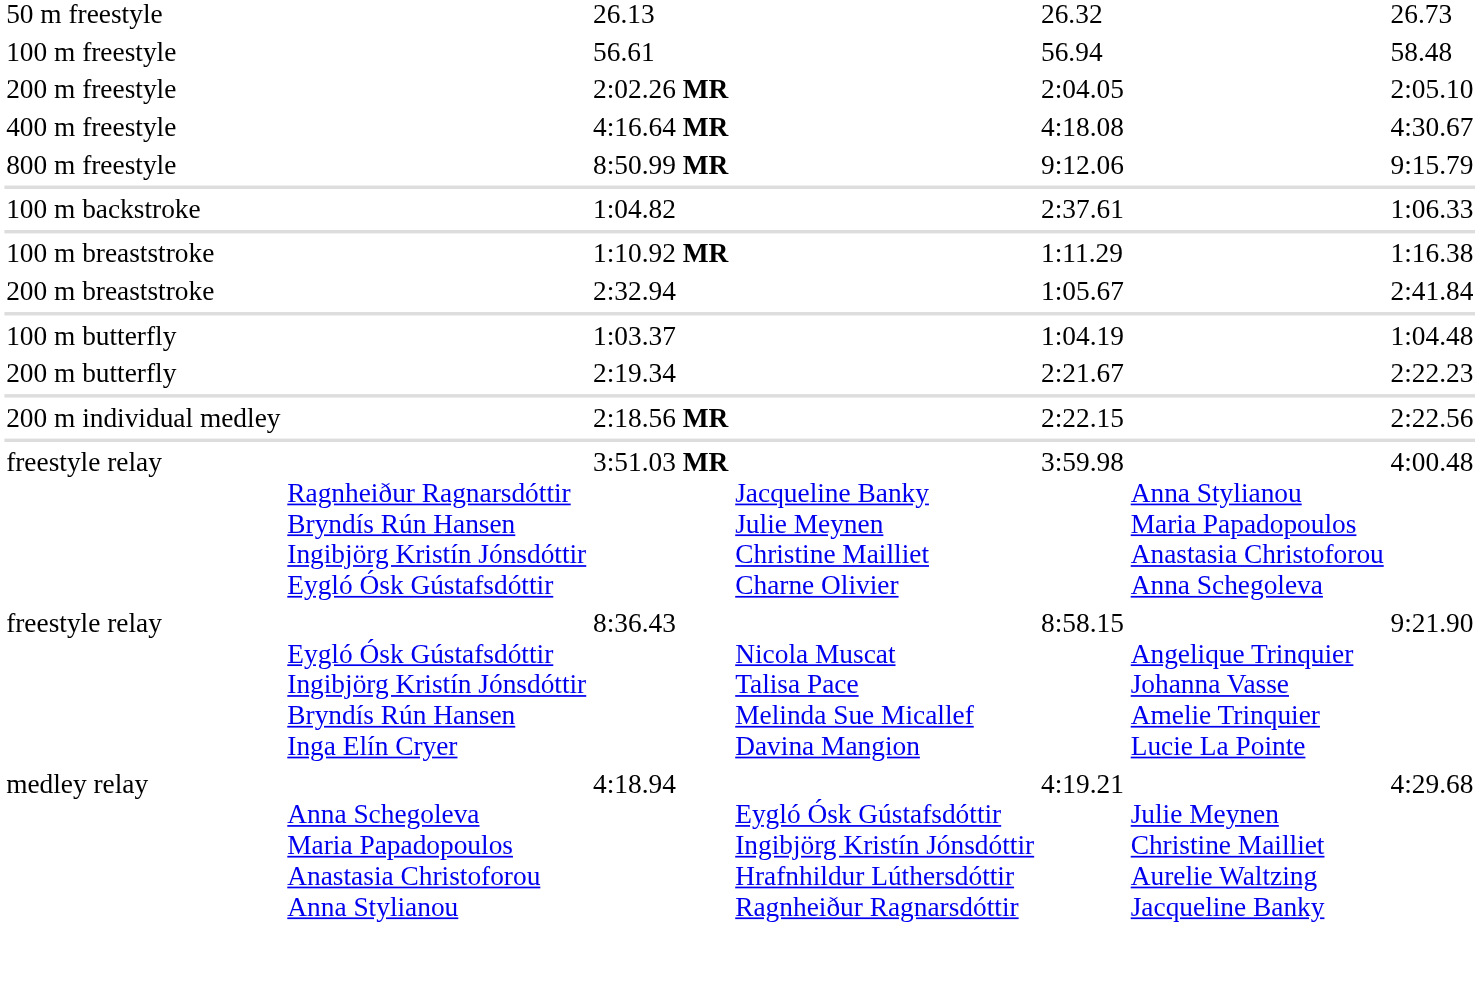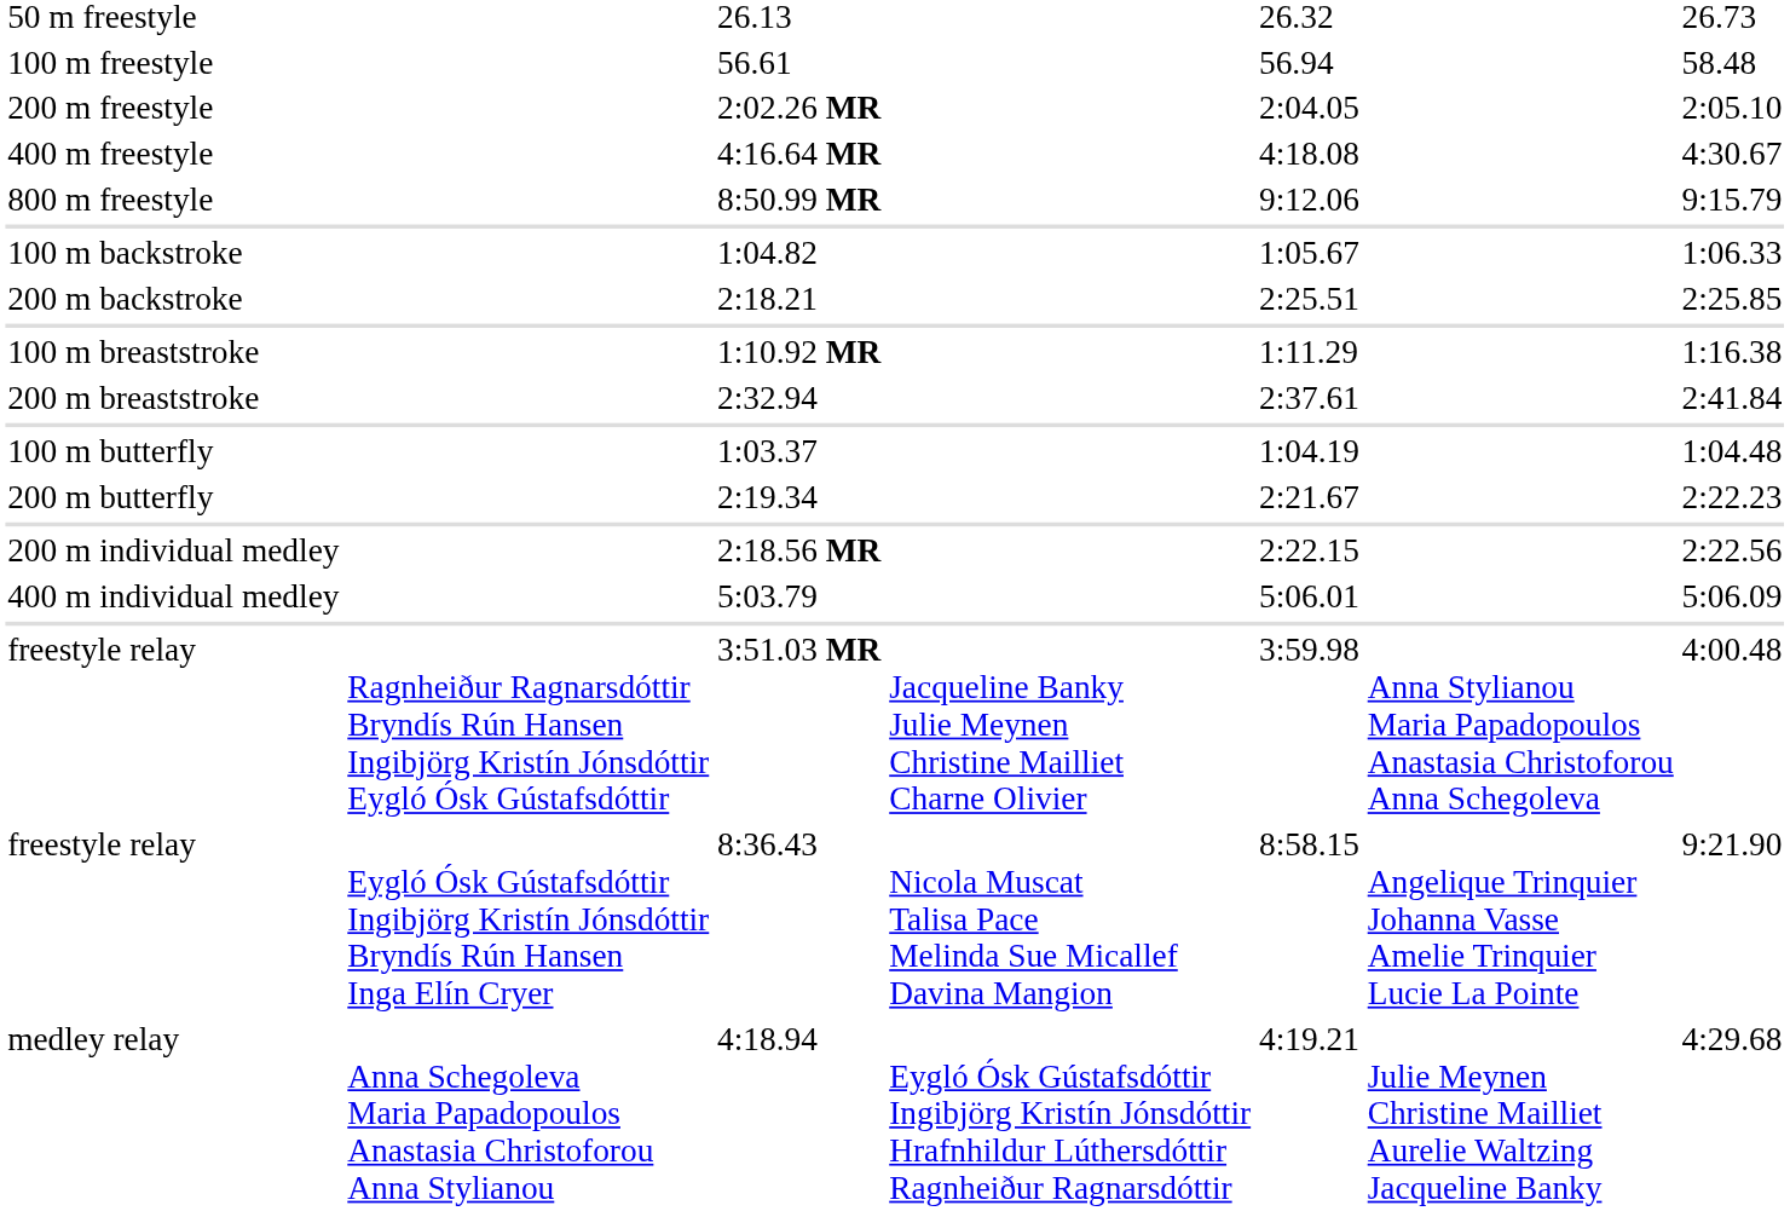1:04.82 | column 5: 2:37.61 -> 1:05.67
+ row: 200 m backstroke | 2:18.21 | 2:25.51 | 2:25.85
2:32.94 | column 5: 1:05.67 -> 2:37.61
+ row: 400 m individual medley | 5:03.79 | 5:06.01 | 5:06.09
